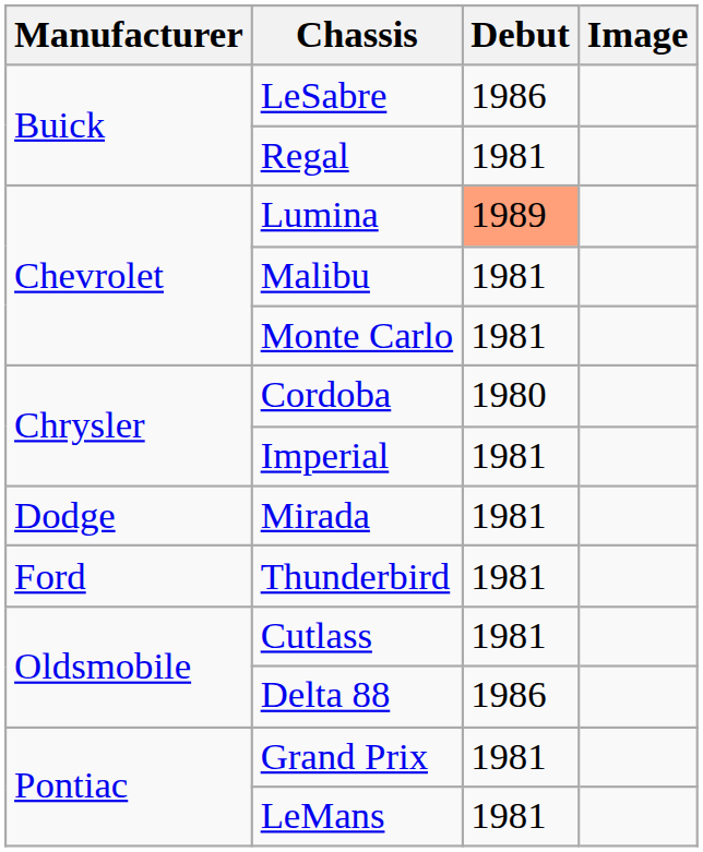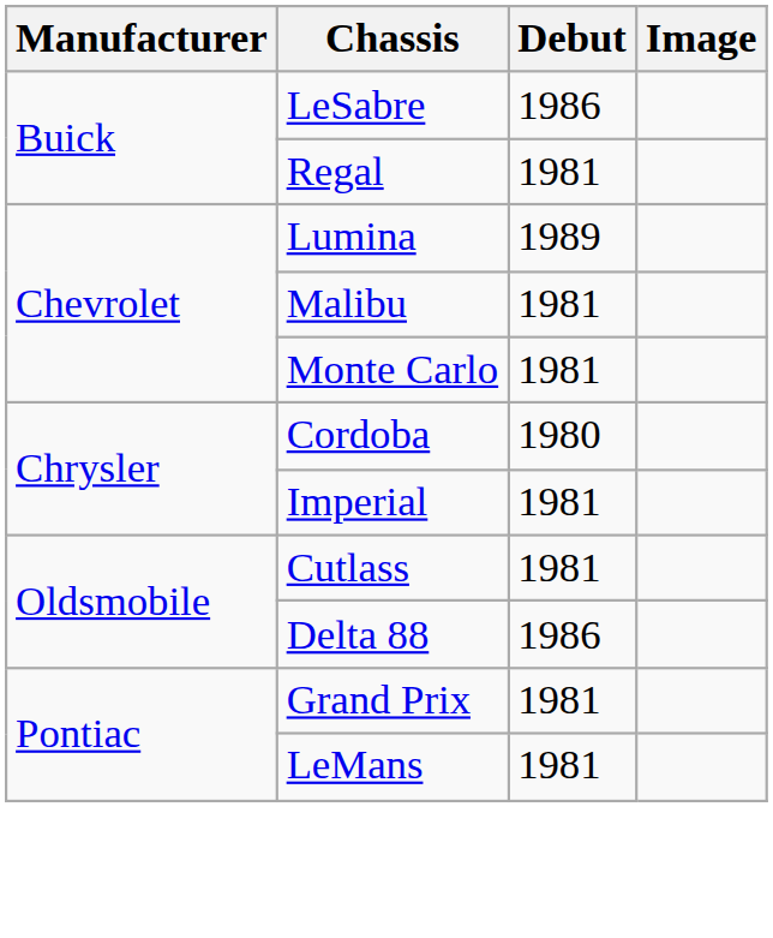Lumina | Debut: lightsalmon background -> no background
- row: Dodge | Mirada | 1981
- row: Ford | Thunderbird | 1981
